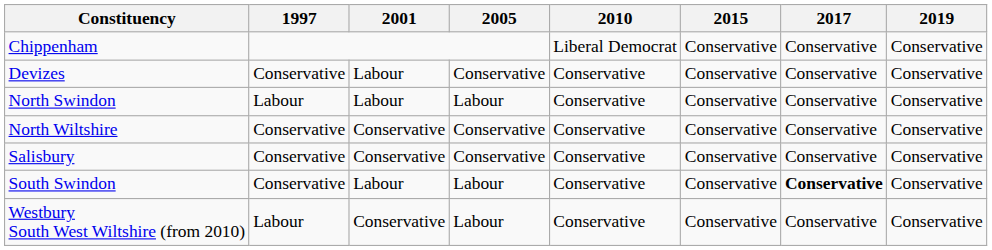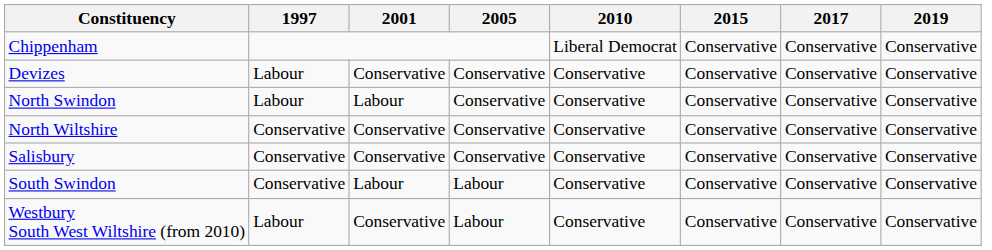Devizes | 1997: Conservative -> Labour
Devizes | 2001: Labour -> Conservative
North Swindon | 2005: Labour -> Conservative
South Swindon | 2017: bold -> normal
